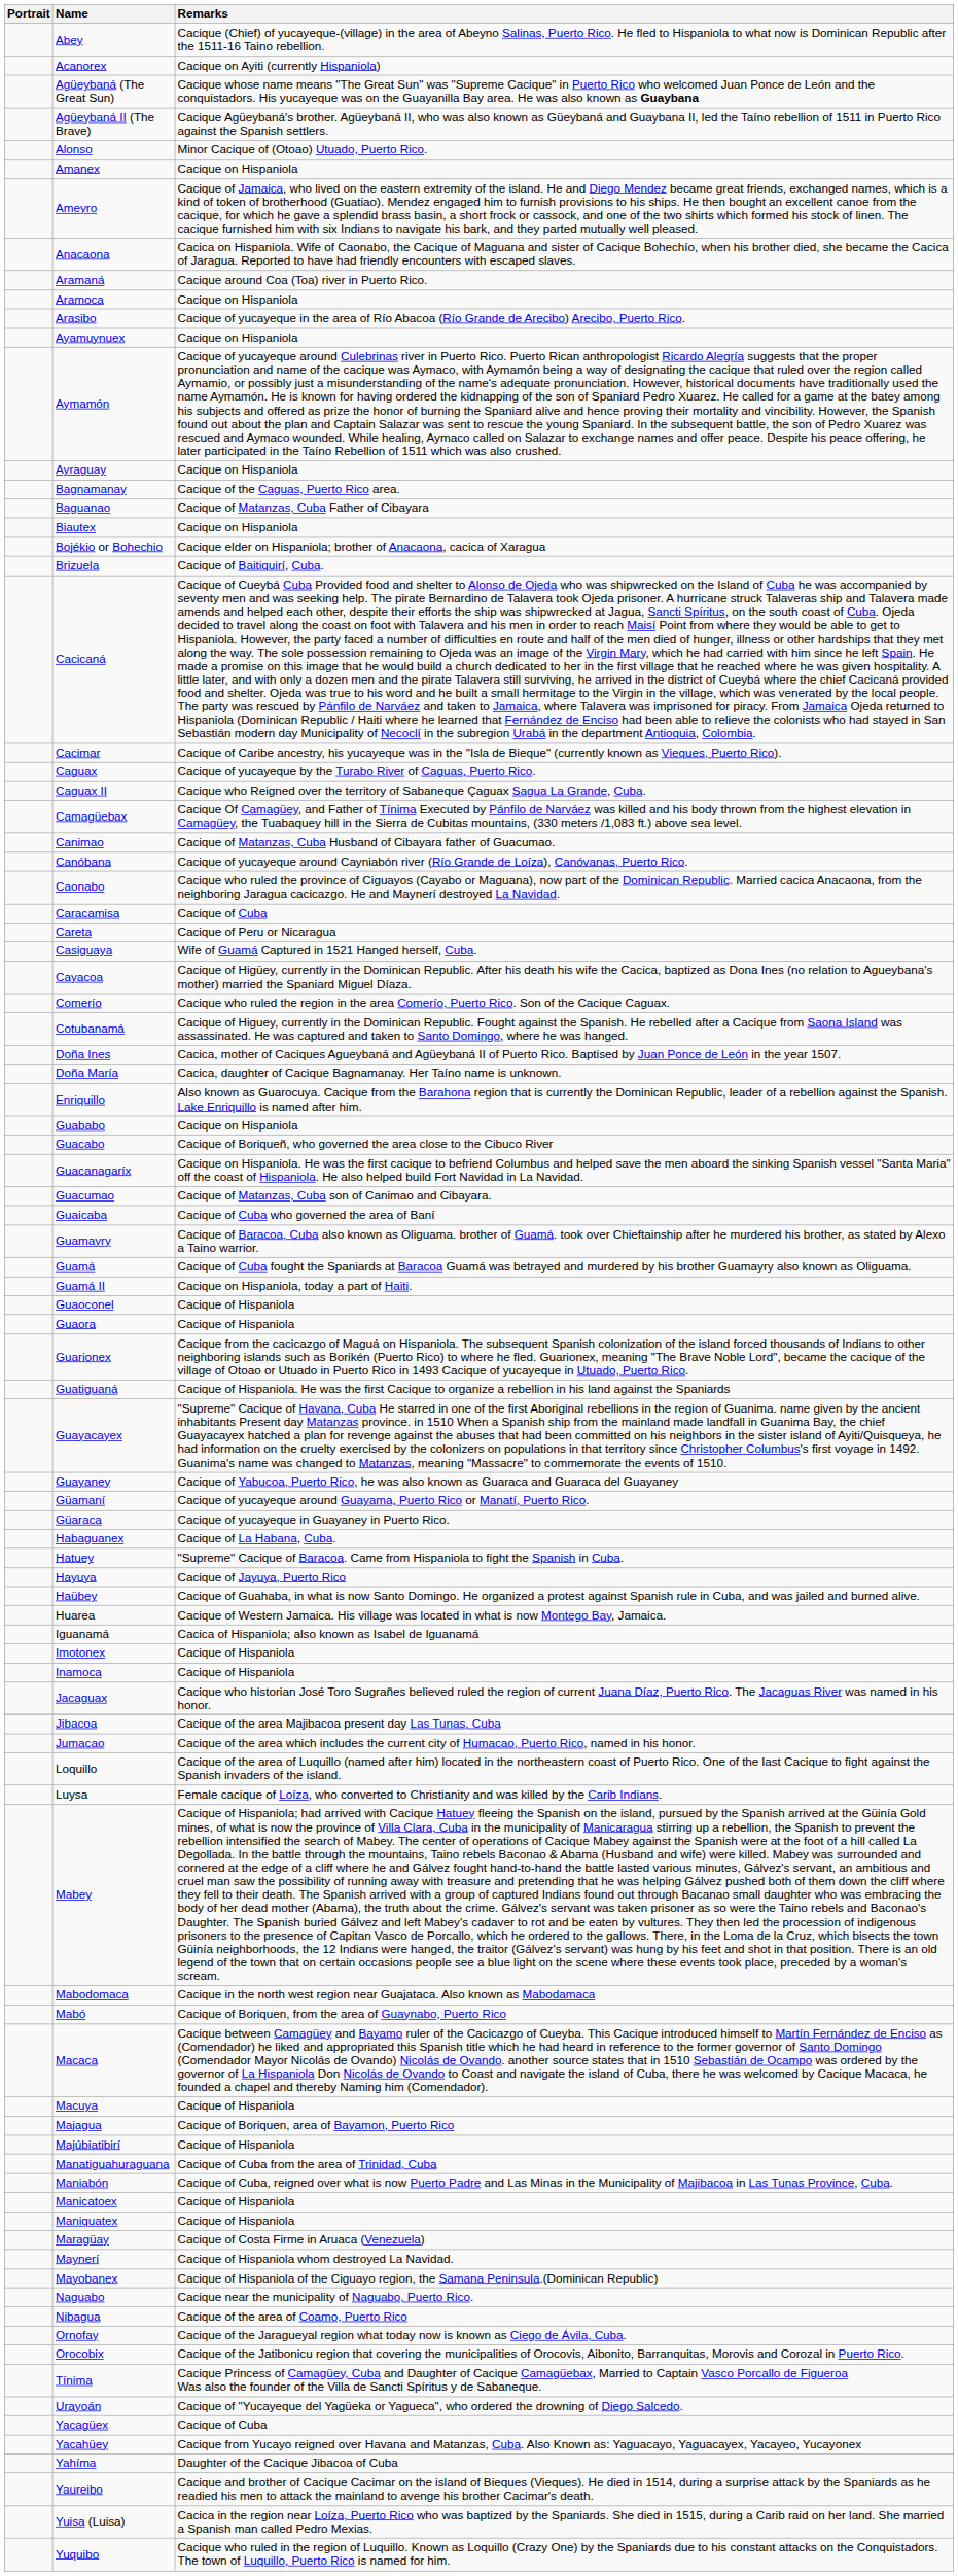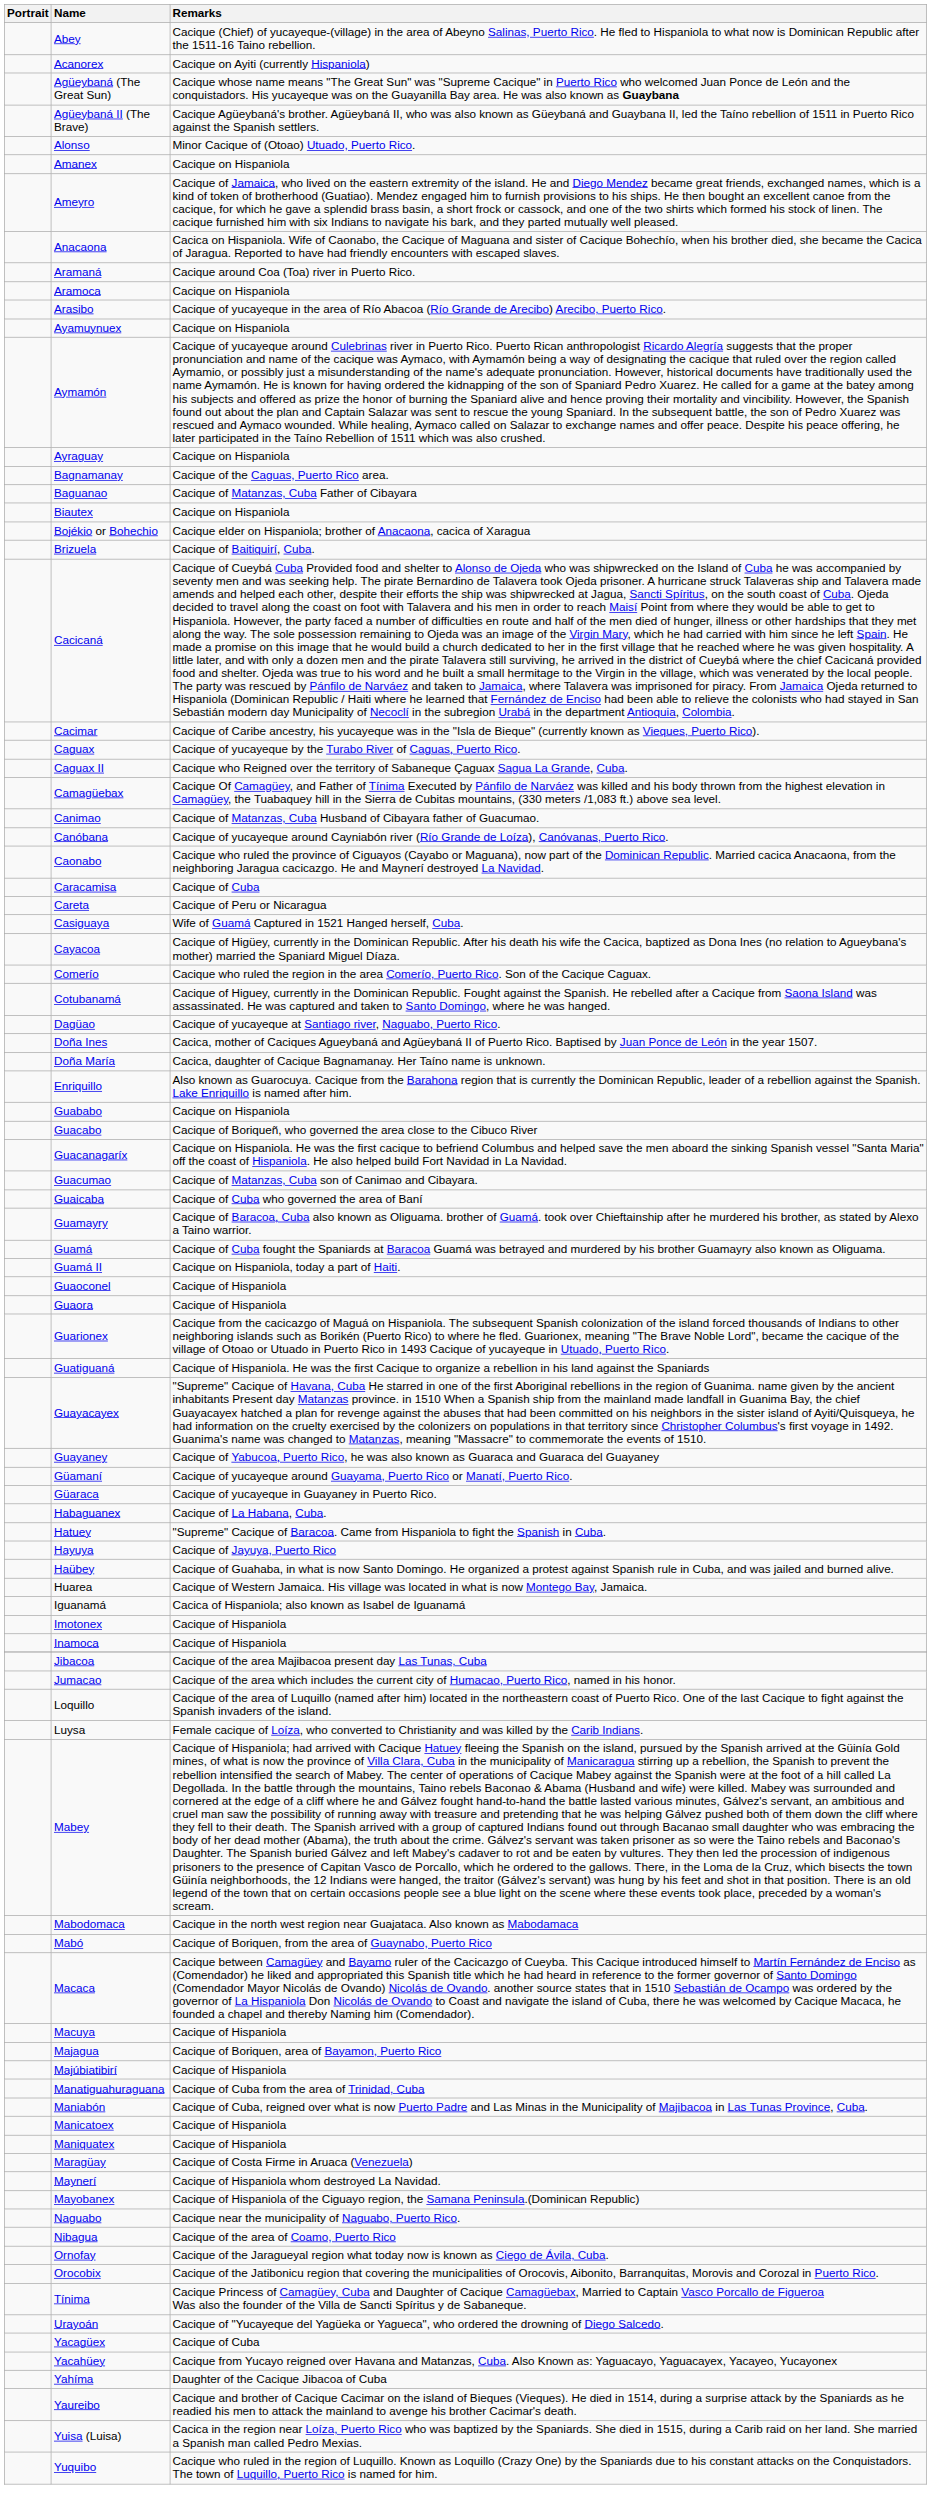+ row: Dagüao | Cacique of yucayeque at Santiago river, Naguabo, Puerto Rico.
- row: Jacaguax | Cacique who historian José Toro Sugrañes believed ruled the region of current Juana Díaz, Puerto Rico. The Jacaguas River was named in his honor.
